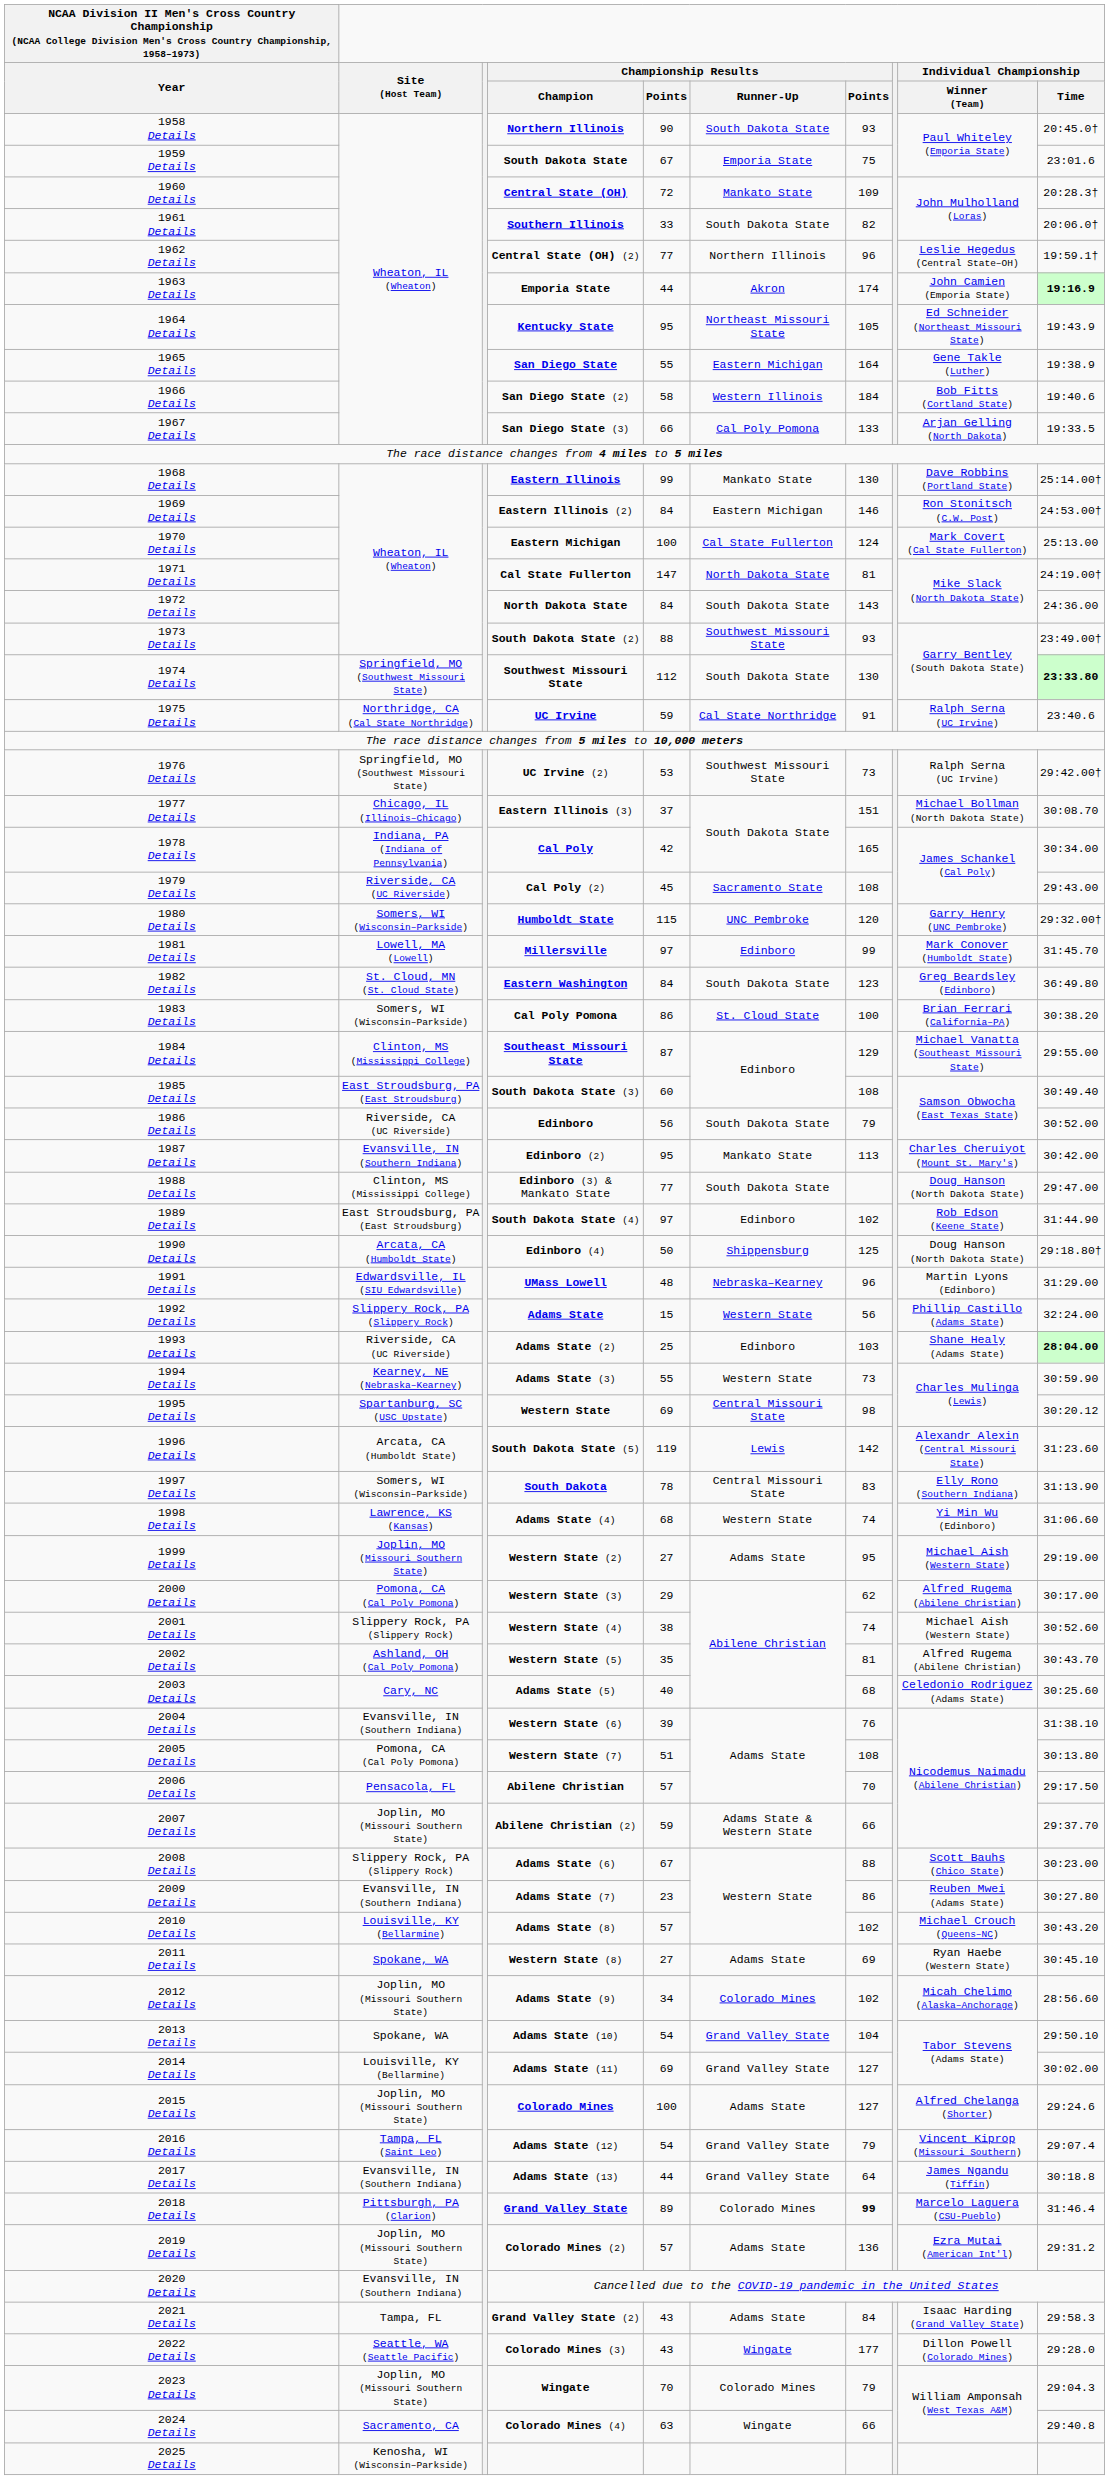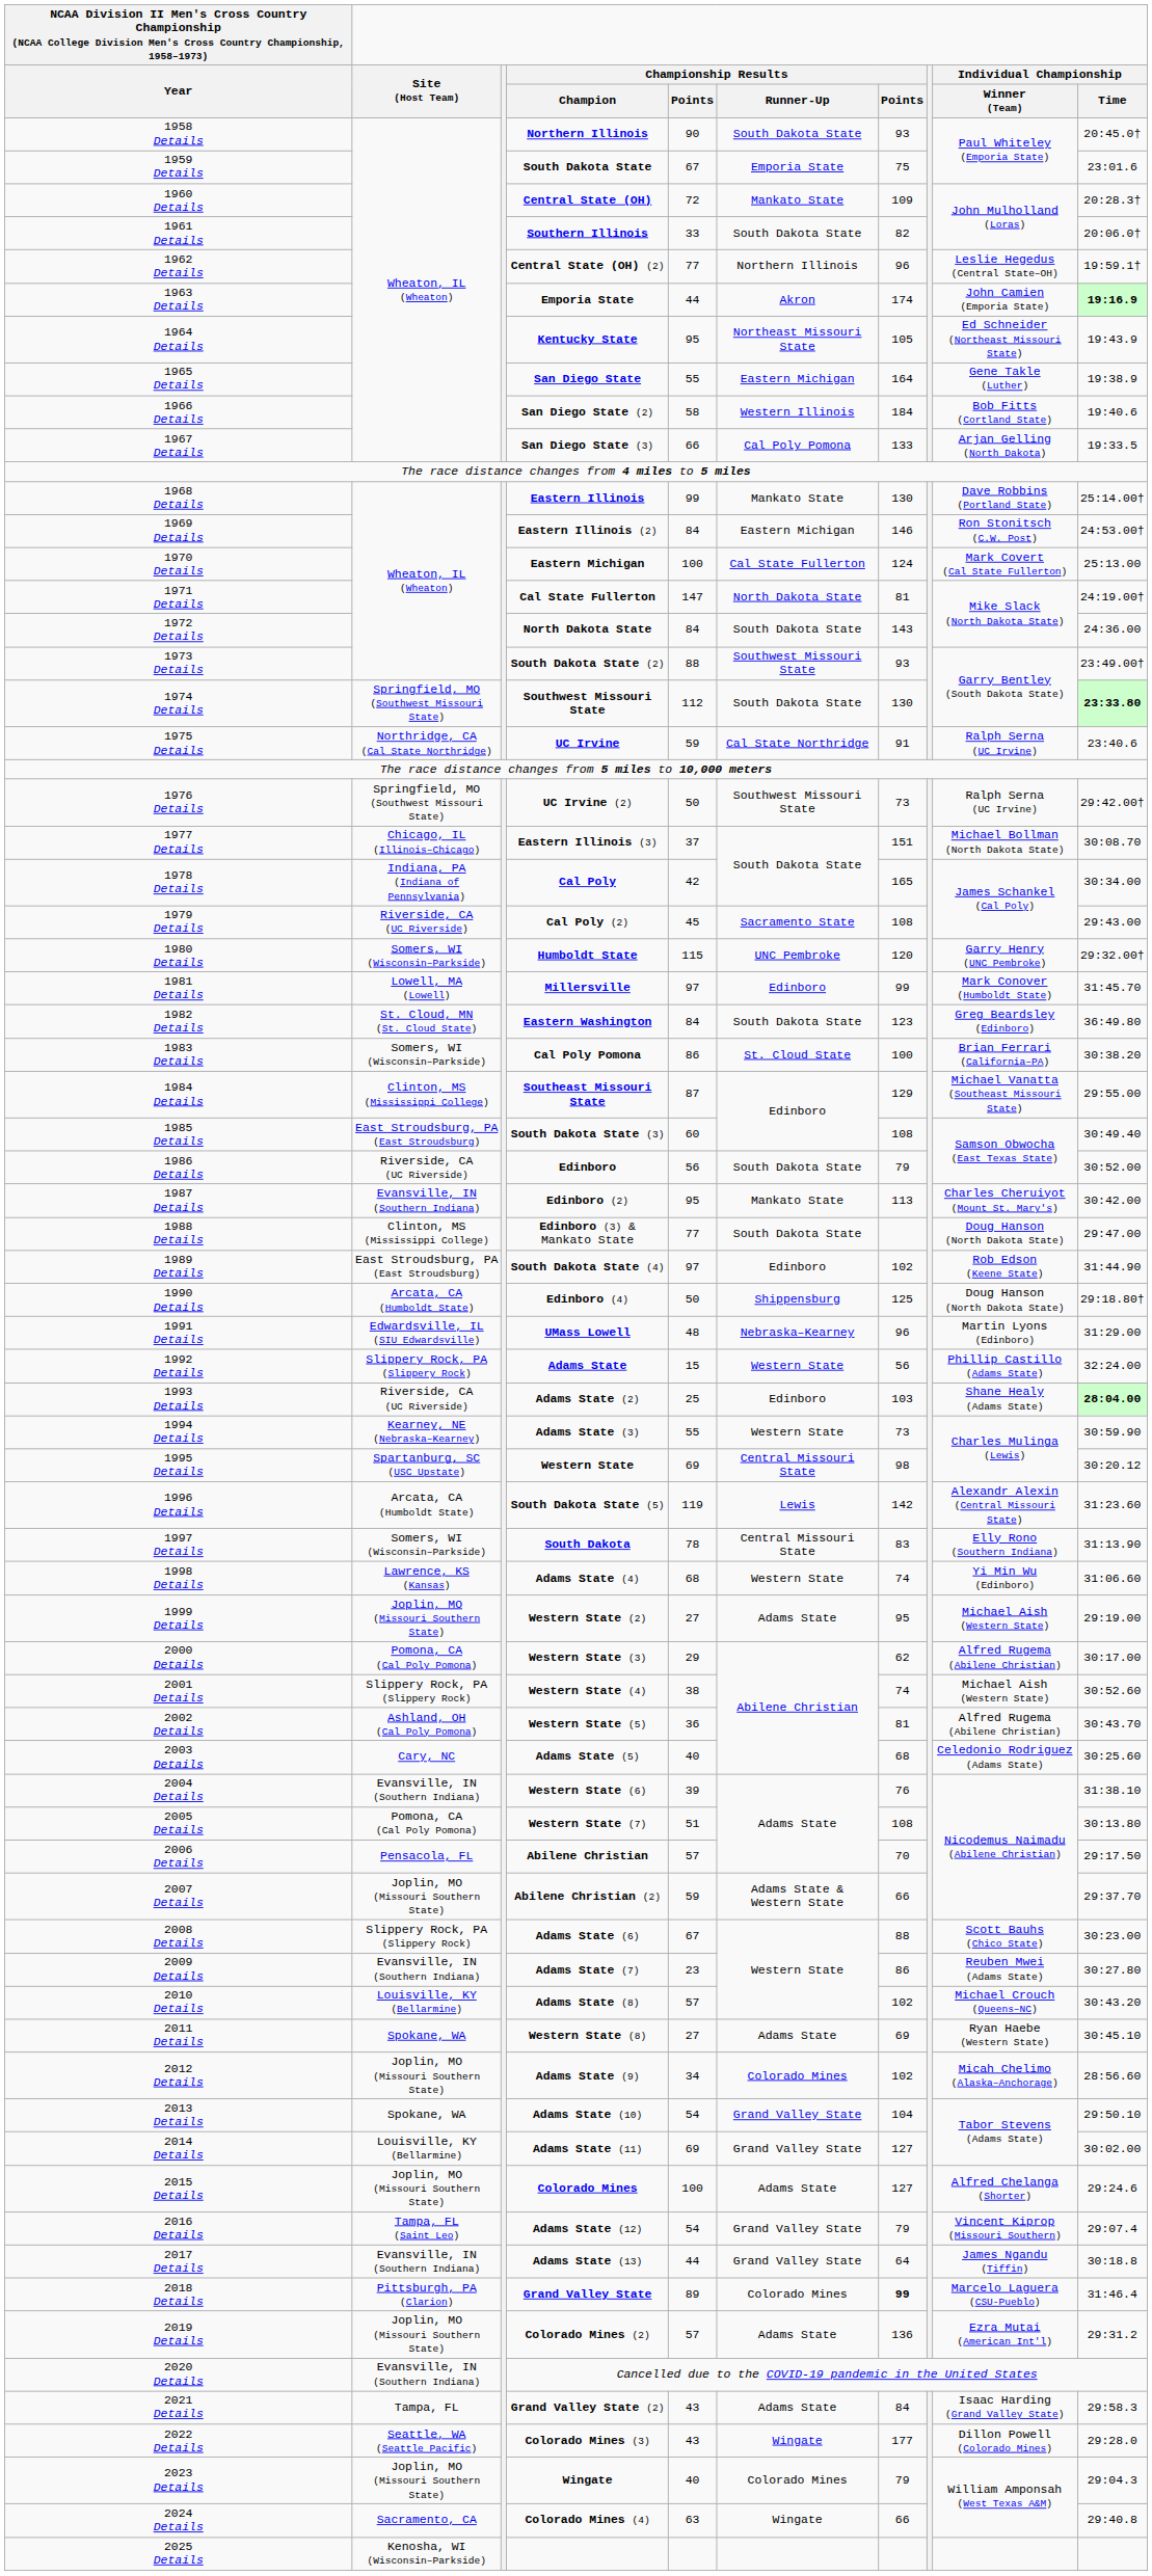1976 Details | column 5: 53 -> 50
2002 Details | column 5: 35 -> 36
2023 Details | column 5: 70 -> 40
